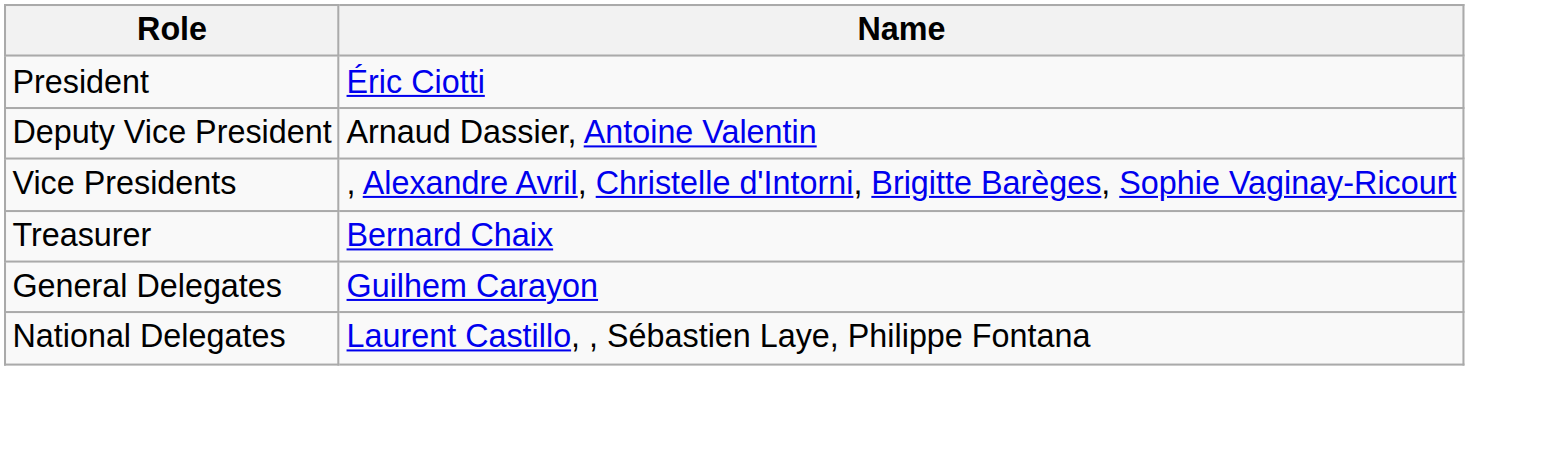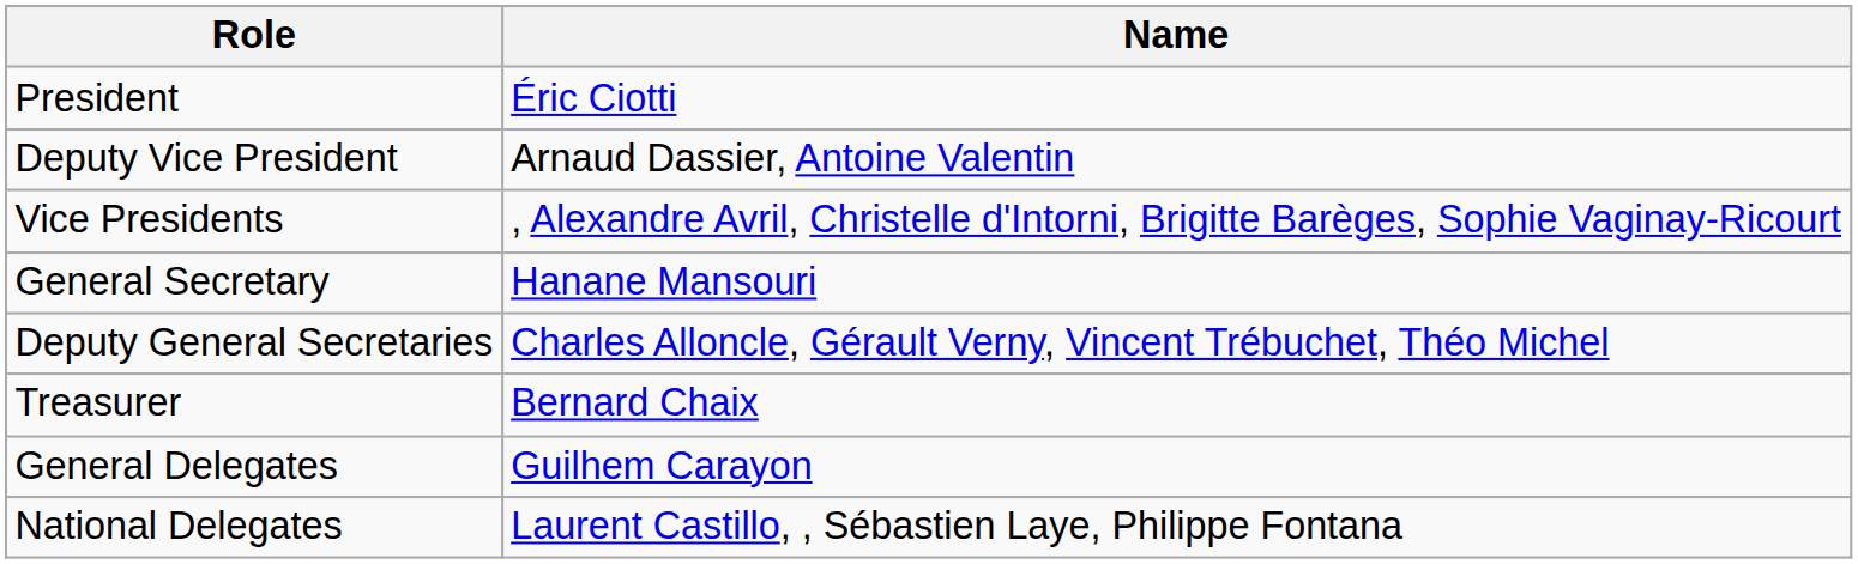+ row: General Secretary | Hanane Mansouri
+ row: Deputy General Secretaries | Charles Alloncle, Gérault Verny, Vincent Trébuchet, Théo Michel
